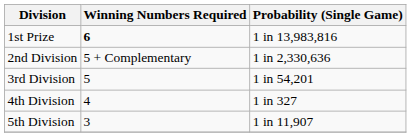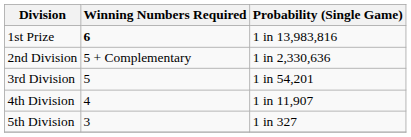4th Division | Probability (Single Game): 1 in 327 -> 1 in 11,907
5th Division | Probability (Single Game): 1 in 11,907 -> 1 in 327
